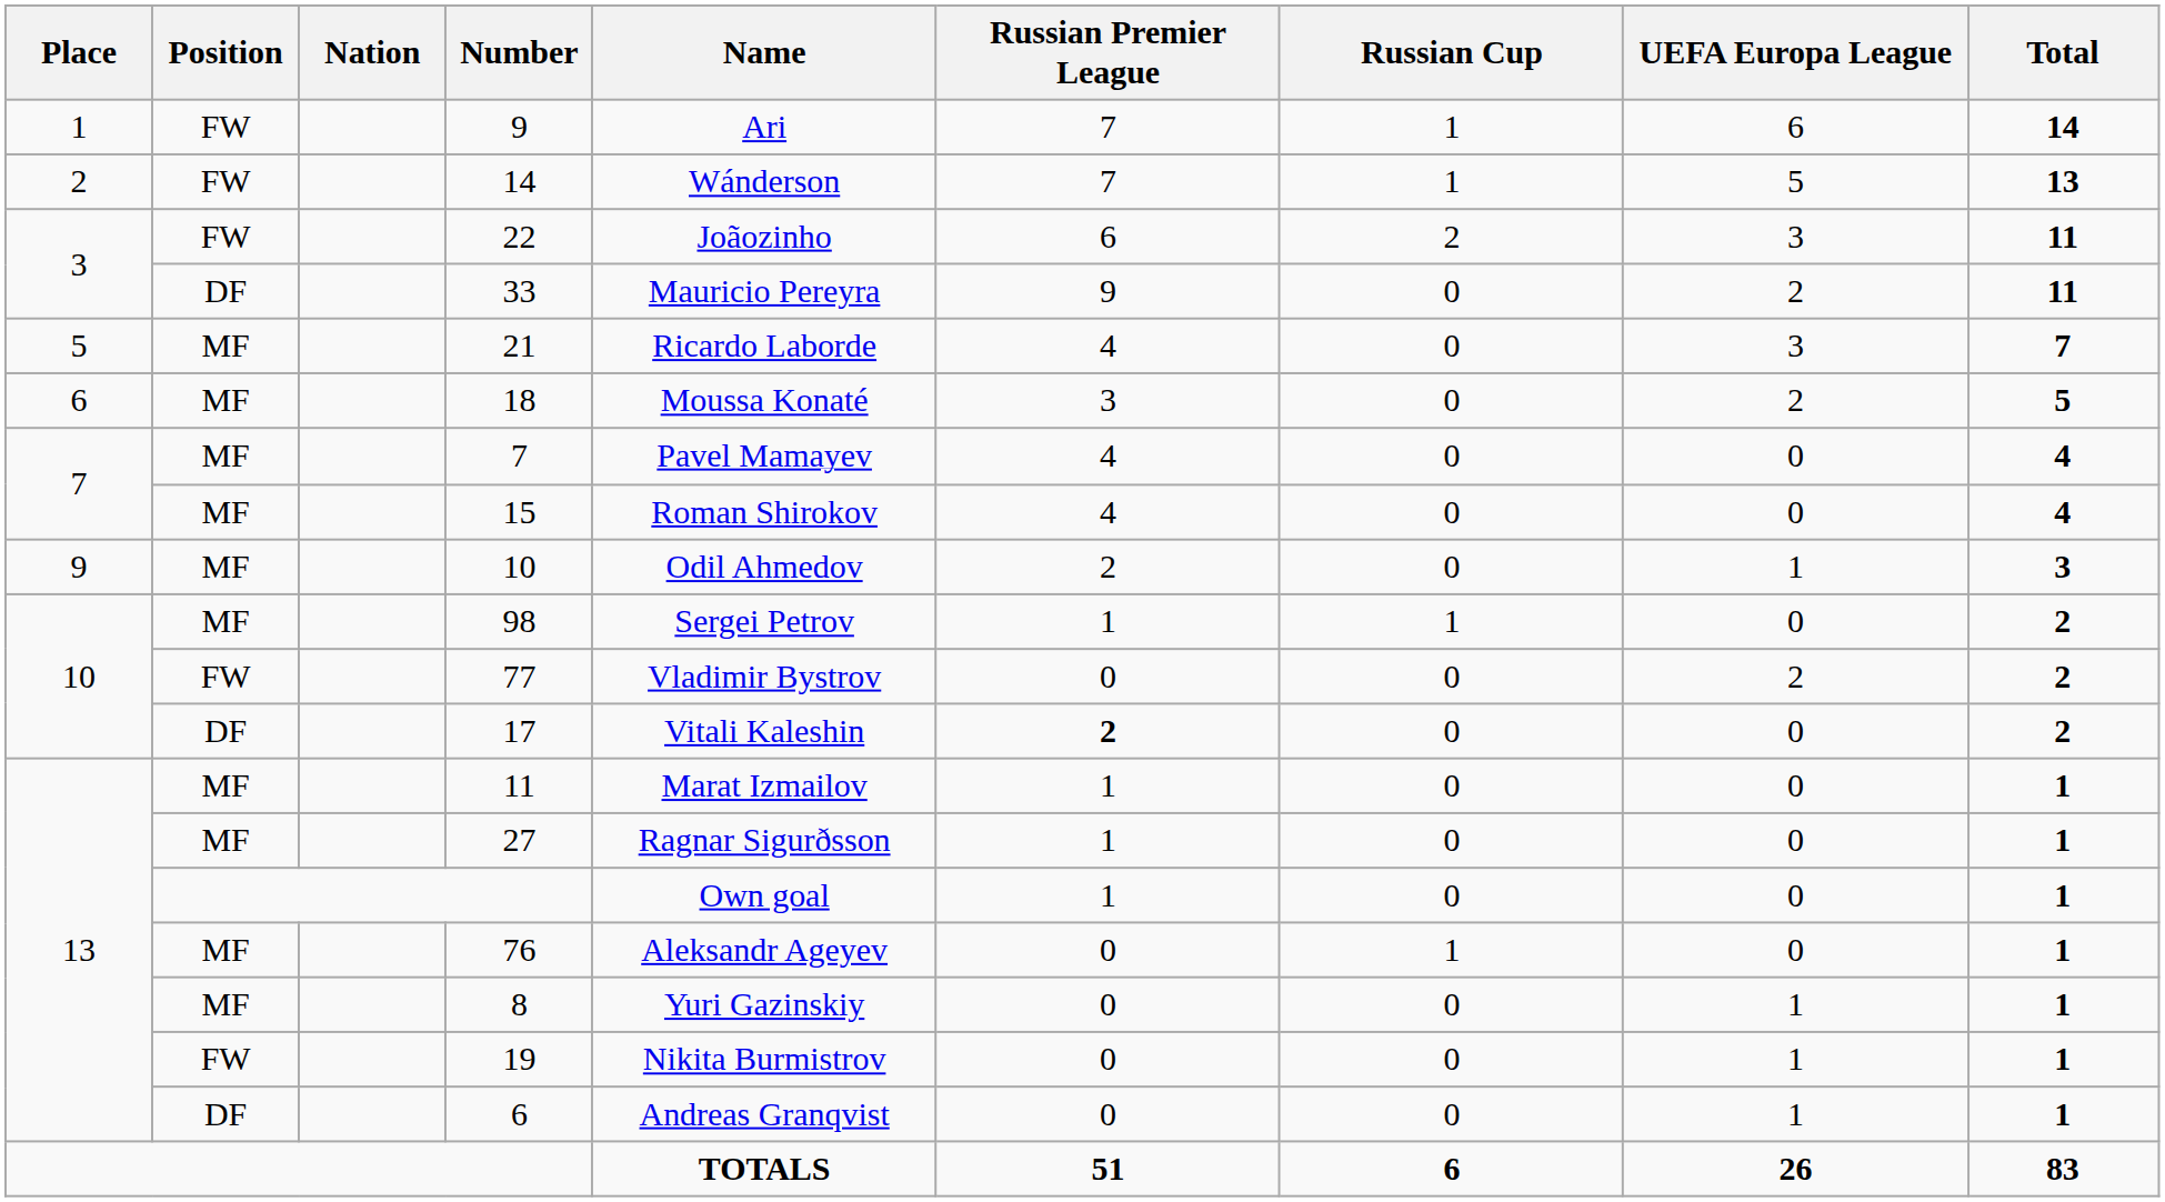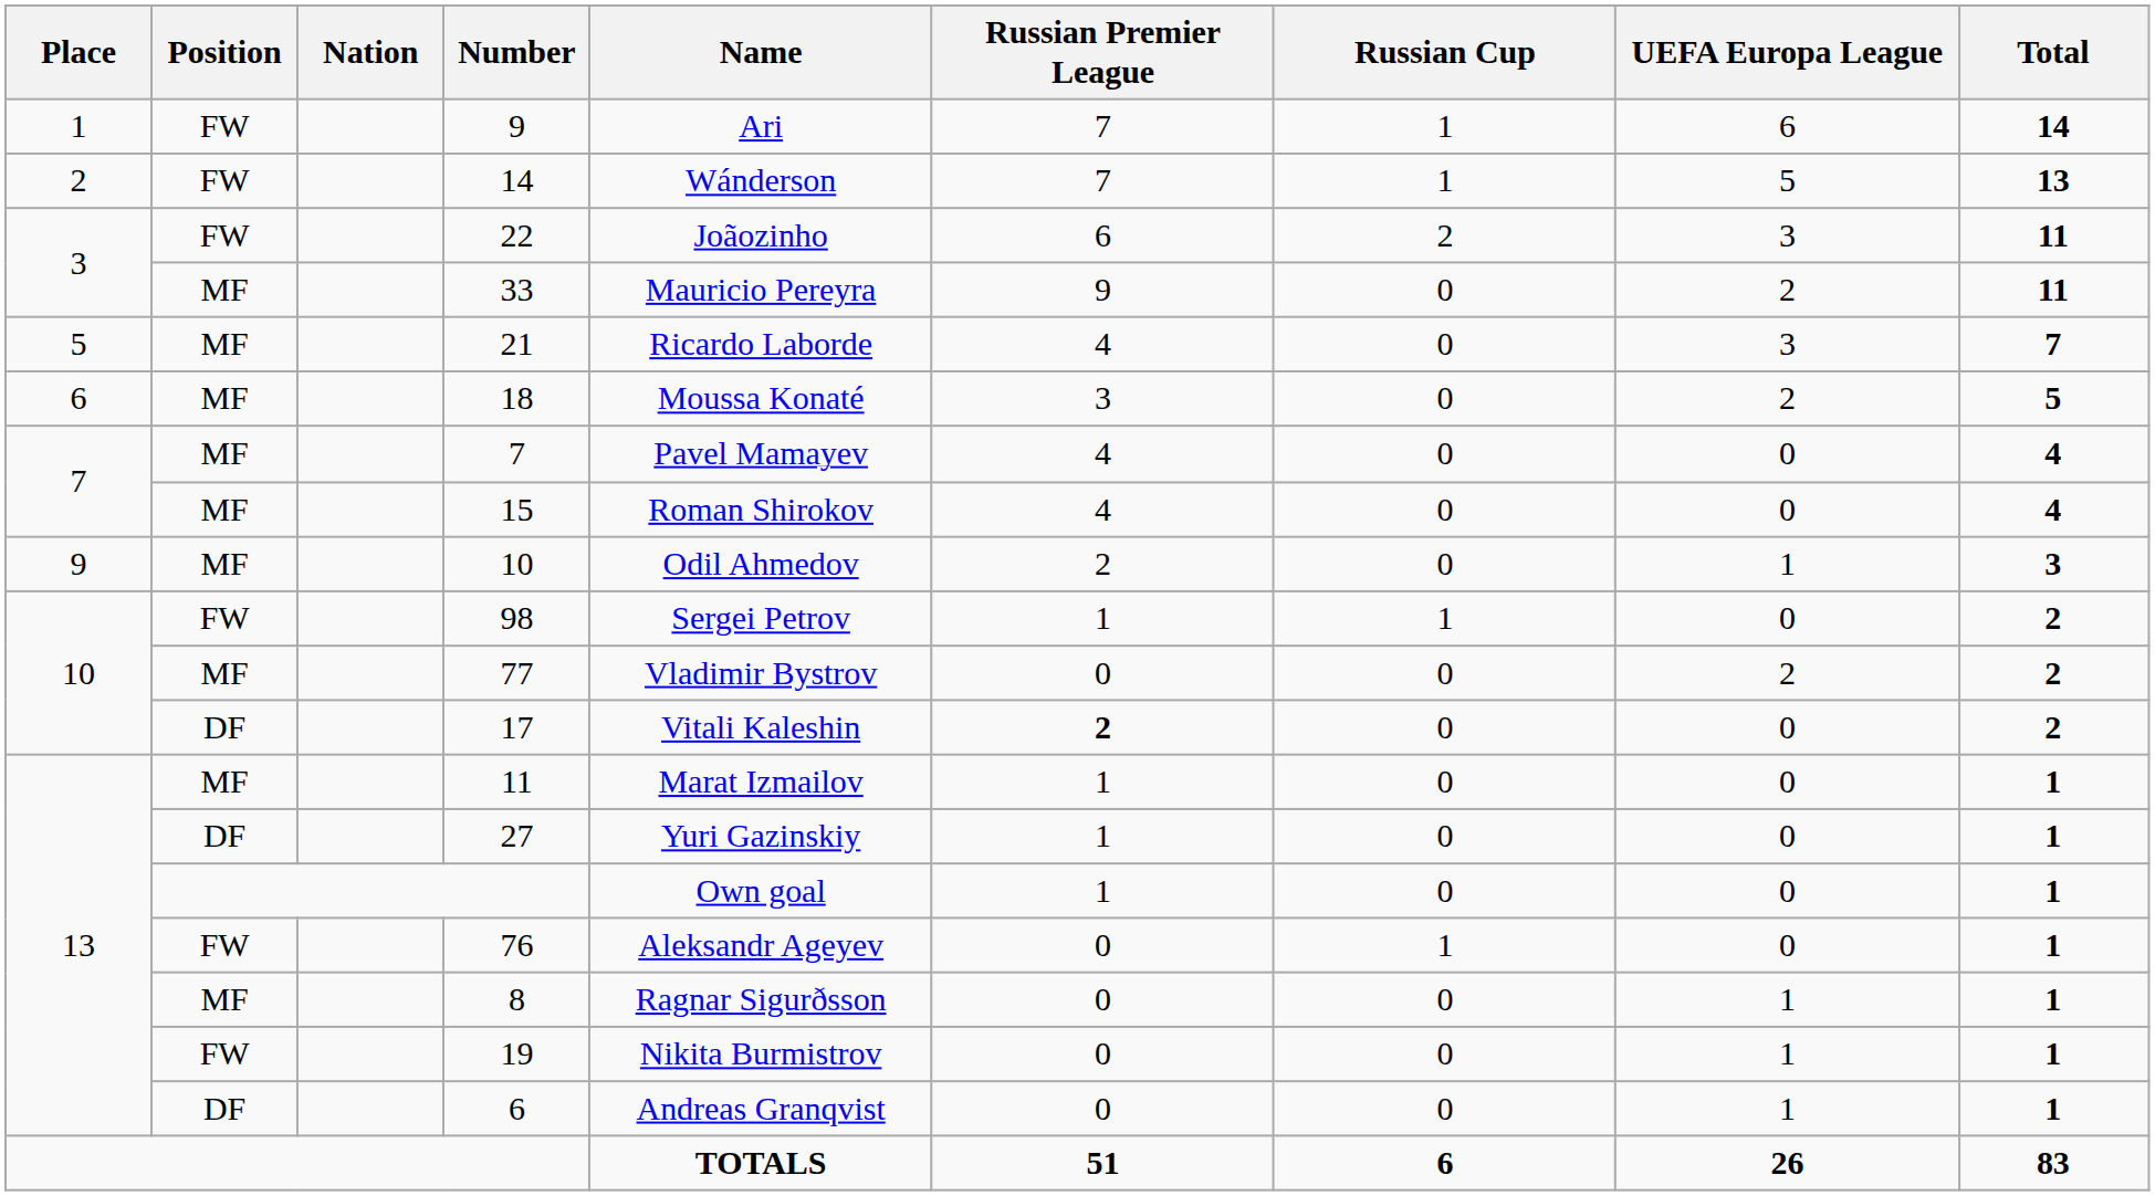33 | Position: DF -> MF
98 | Position: MF -> FW
77 | Position: FW -> MF
27 | Position: MF -> DF
27 | Name: Ragnar Sigurðsson -> Yuri Gazinskiy
76 | Position: MF -> FW
8 | Name: Yuri Gazinskiy -> Ragnar Sigurðsson
